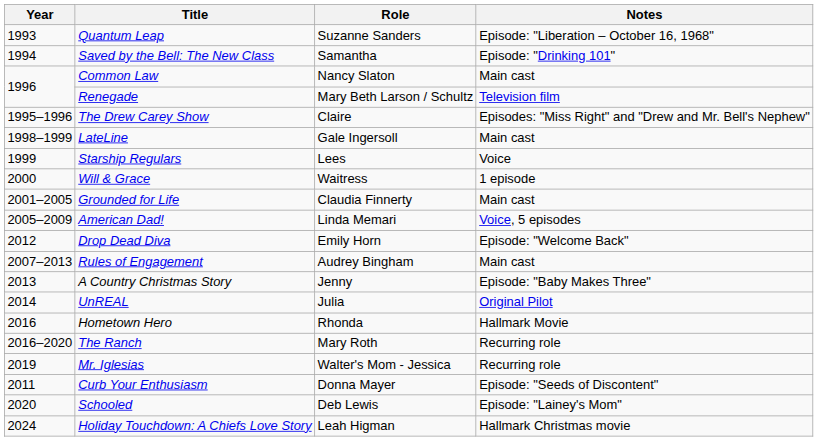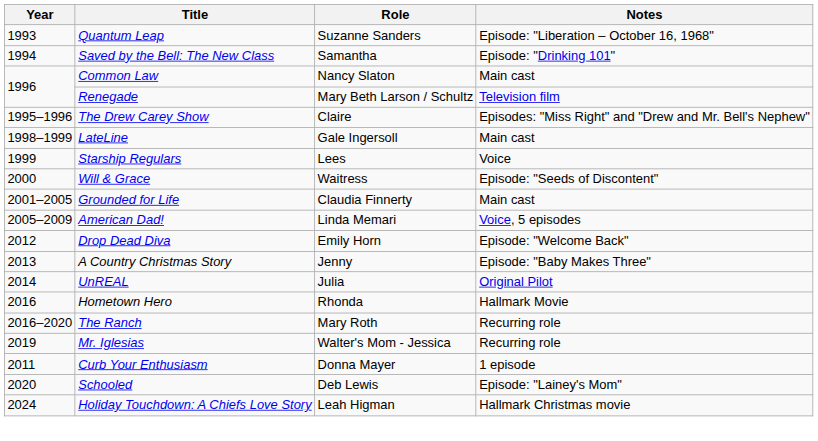Will & Grace | Notes: 1 episode -> Episode: "Seeds of Discontent"
- row: 2007–2013 | Rules of Engagement | Audrey Bingham | Main cast
Curb Your Enthusiasm | Notes: Episode: "Seeds of Discontent" -> 1 episode
